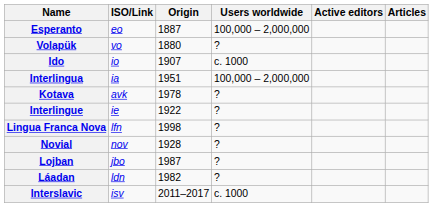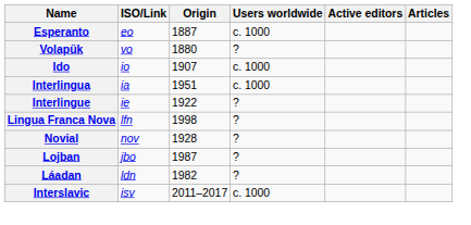Esperanto | Users worldwide: 100,000 – 2,000,000 -> c. 1000
Interlingua | Users worldwide: 100,000 – 2,000,000 -> c. 1000
- row: Kotava | avk | 1978 | ?
